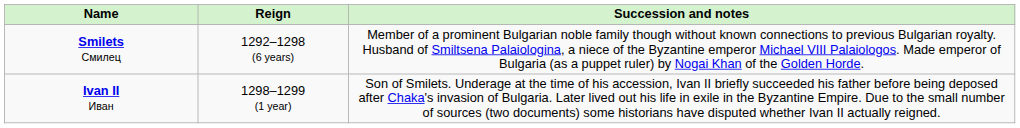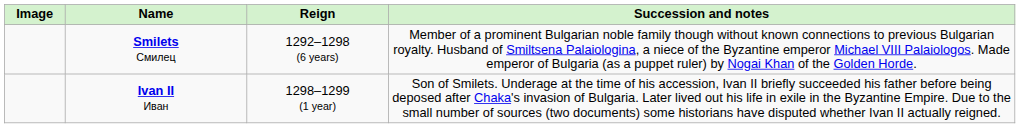+ column: Image
